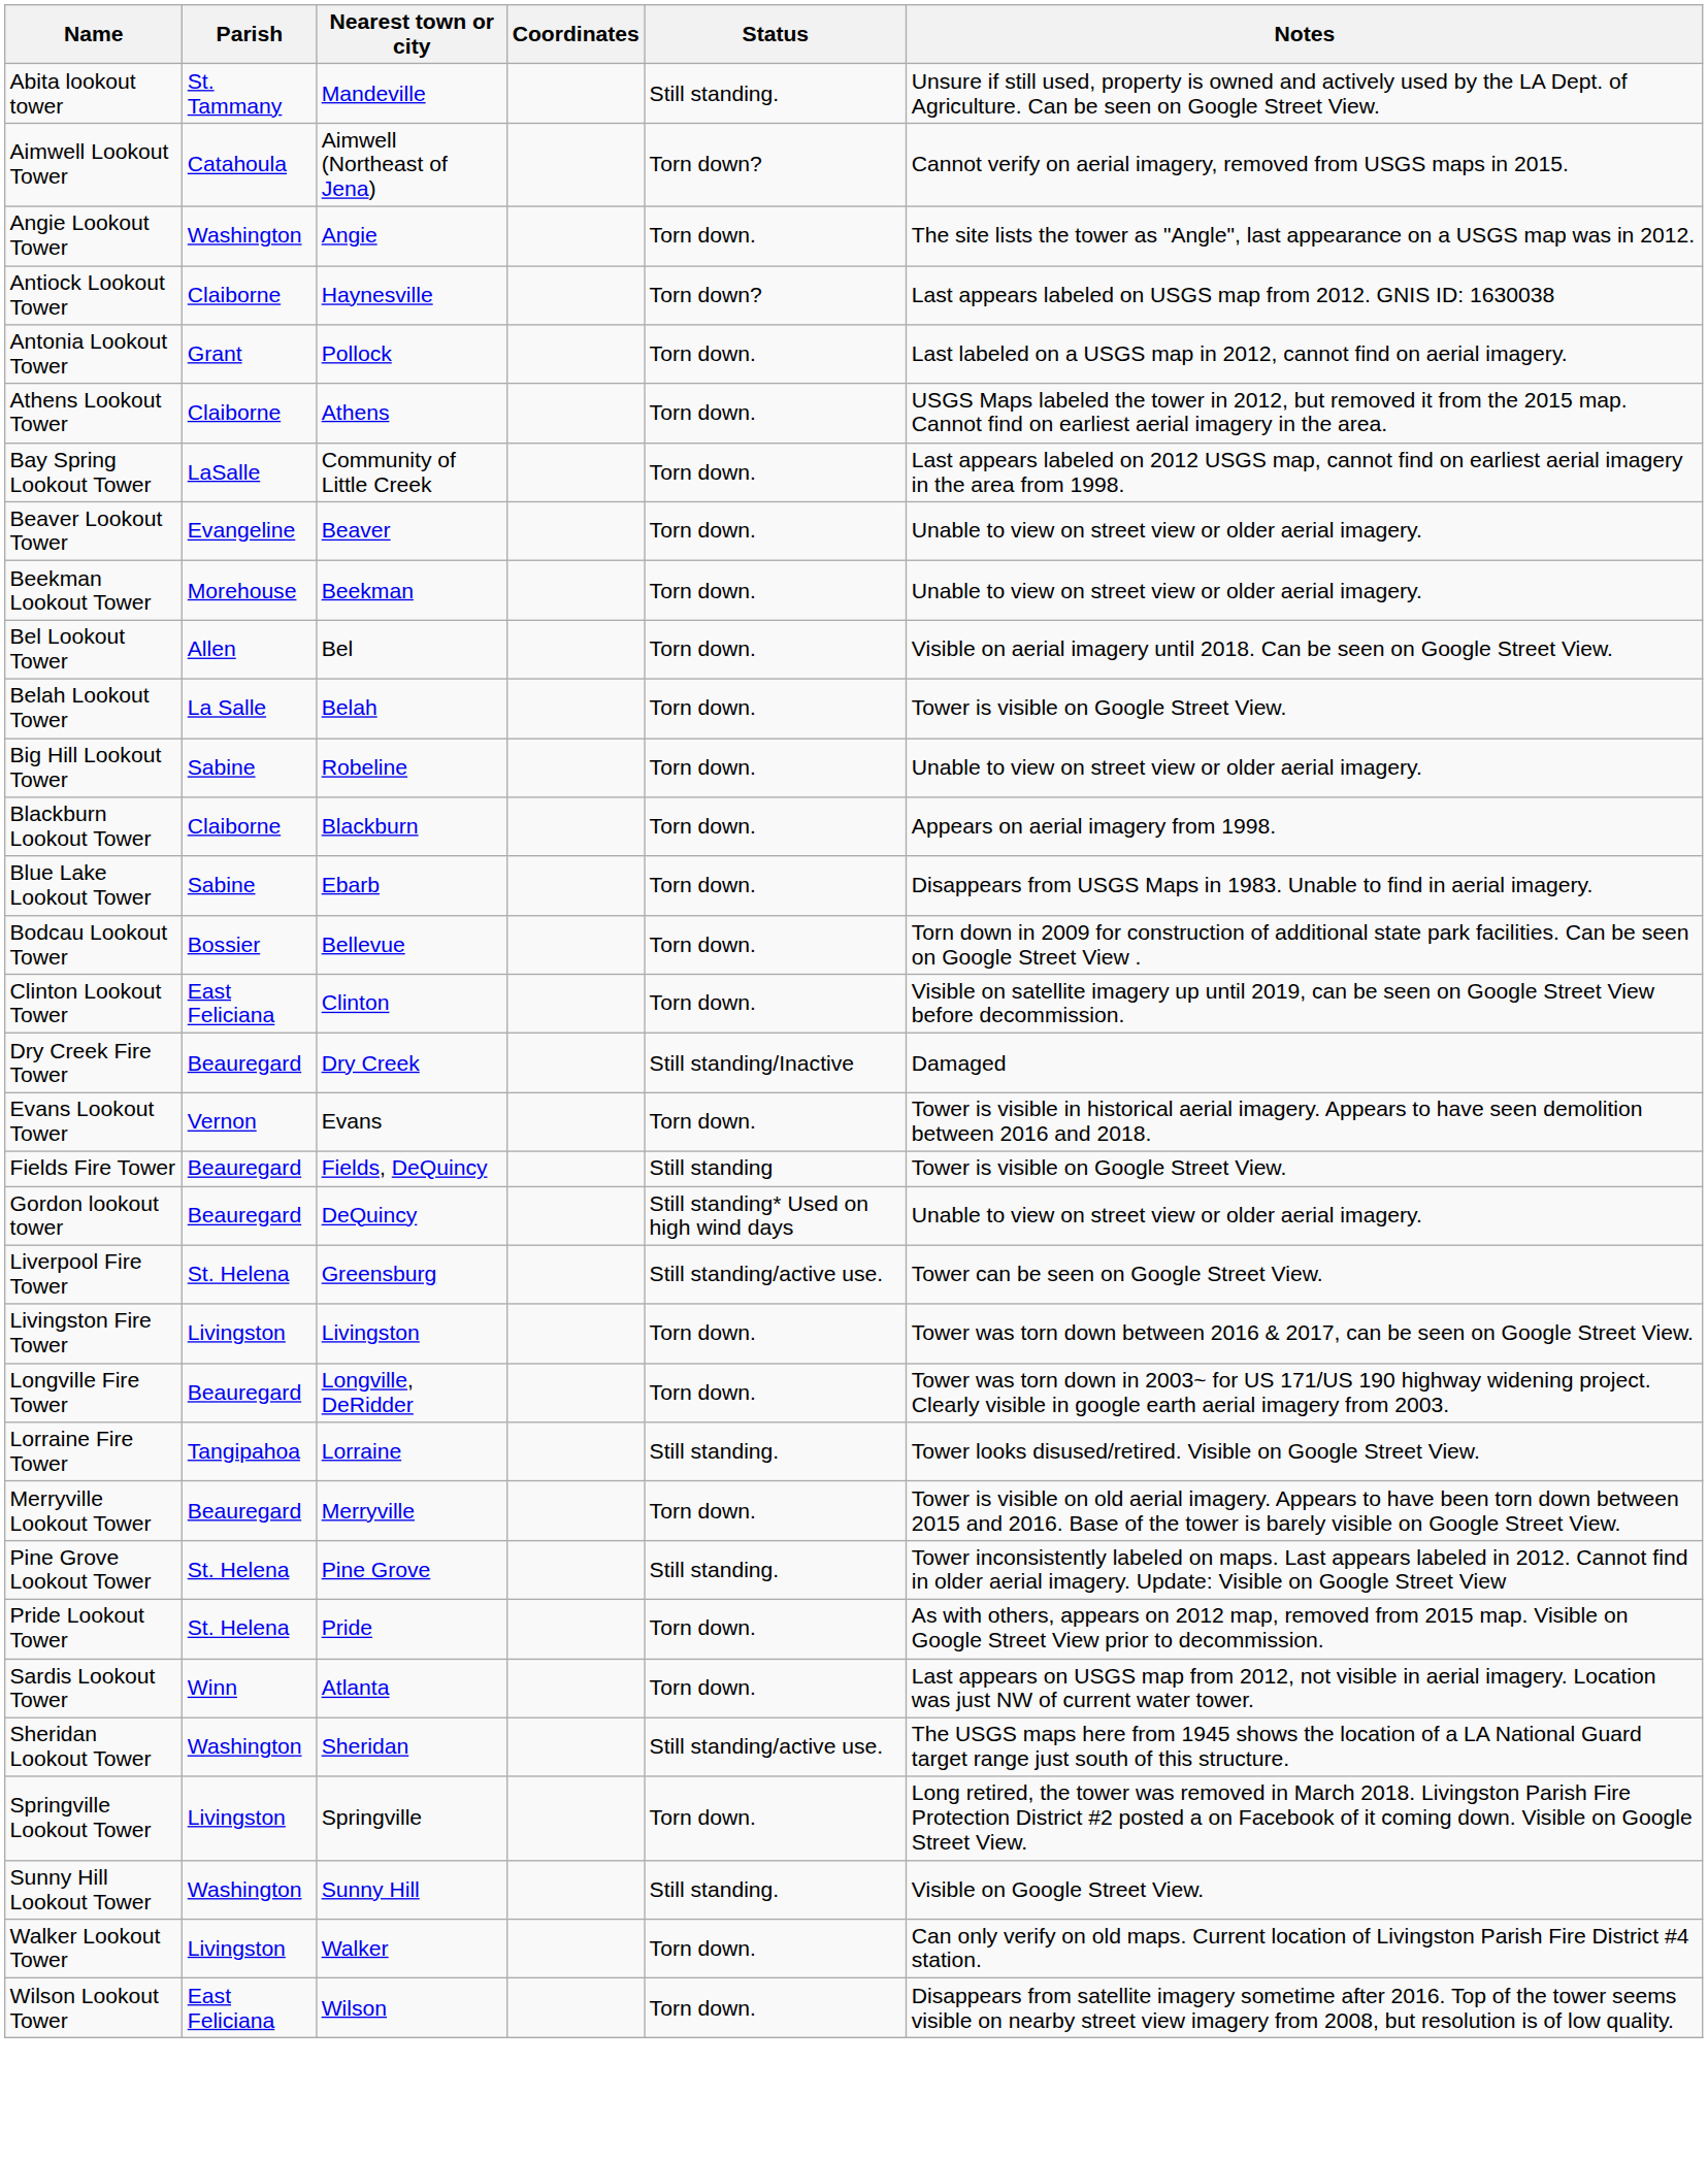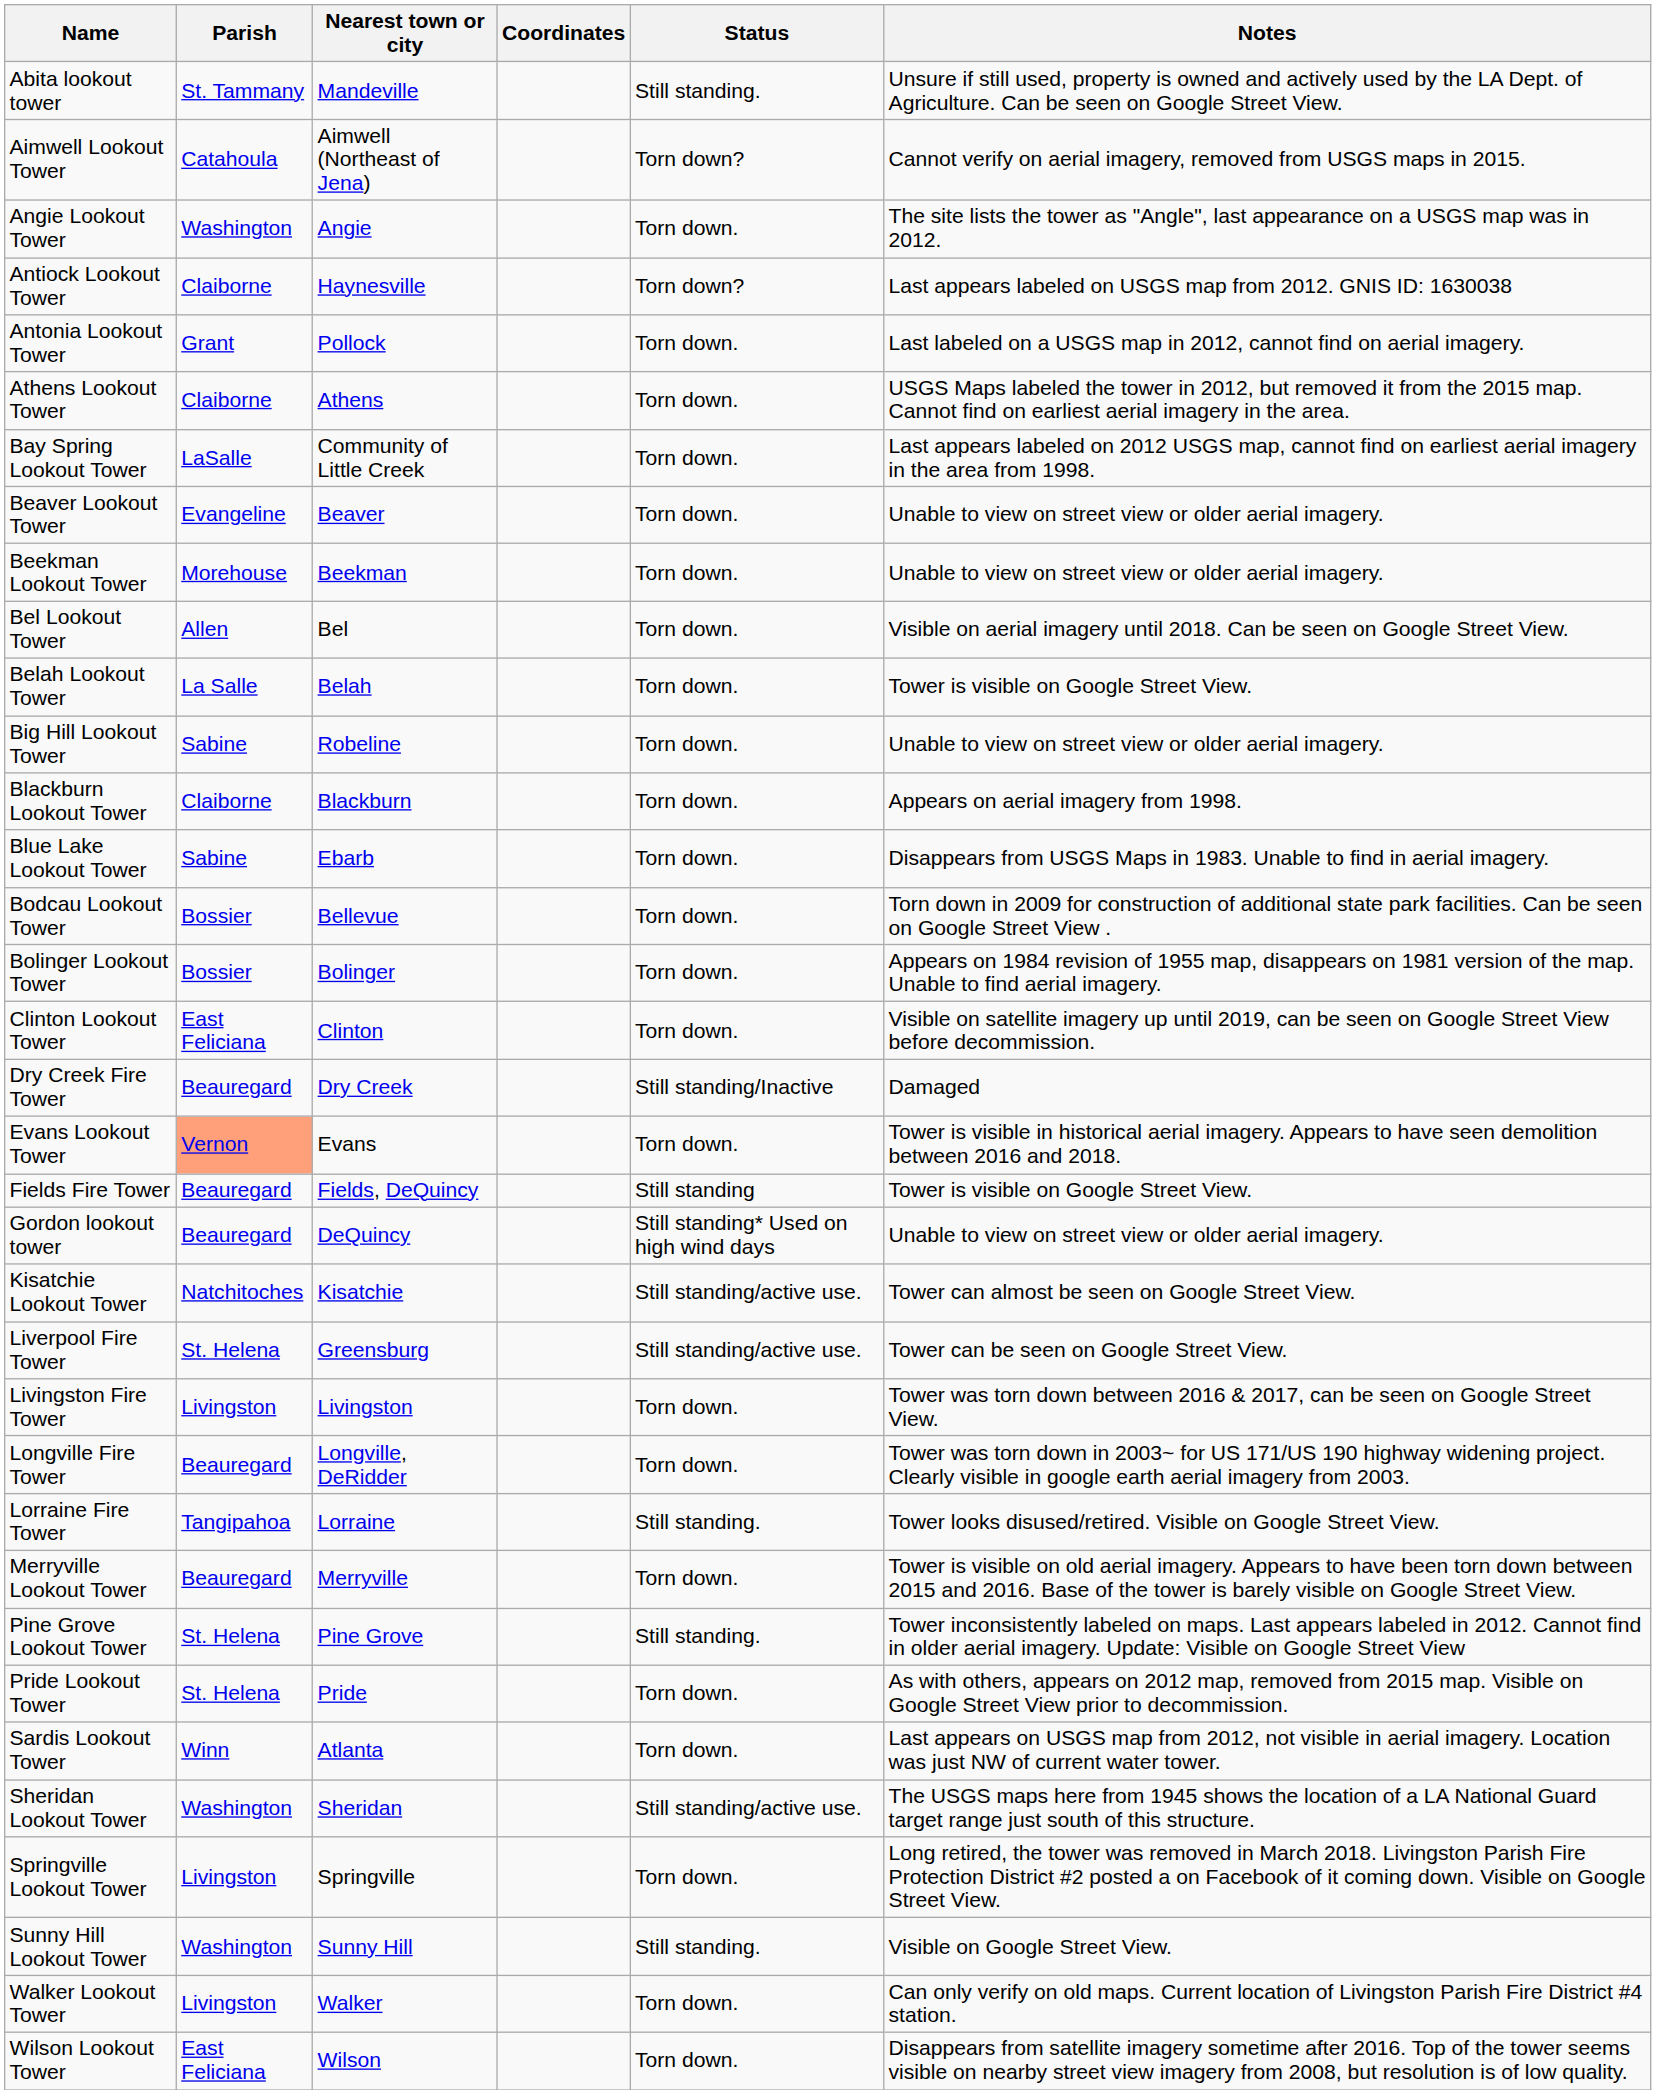+ row: Bolinger Lookout Tower | Bossier | Bolinger | Torn down. | Appears on 1984 revision of 1955 map, disappears on 1981 version of the map. Unable to find aerial imagery.
Evans Lookout Tower | Parish: no background -> lightsalmon background
+ row: Kisatchie Lookout Tower | Natchitoches | Kisatchie | Still standing/active use. | Tower can almost be seen on Google Street View.
